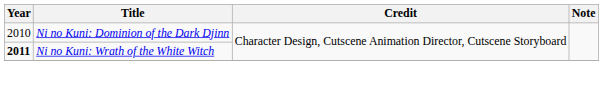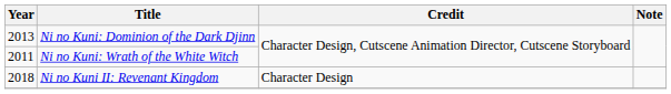Ni no Kuni: Dominion of the Dark Djinn | Year: 2010 -> 2013
Ni no Kuni: Wrath of the White Witch | Year: bold -> normal
+ row: 2018 | Ni no Kuni II: Revenant Kingdom | Character Design
